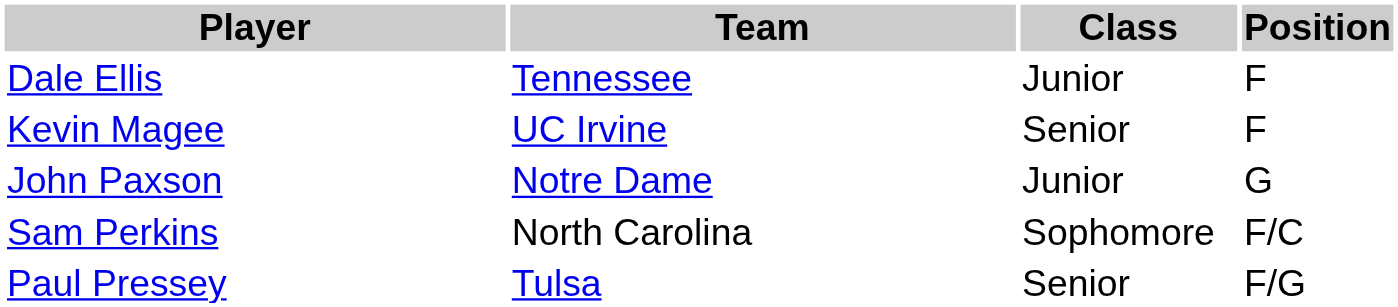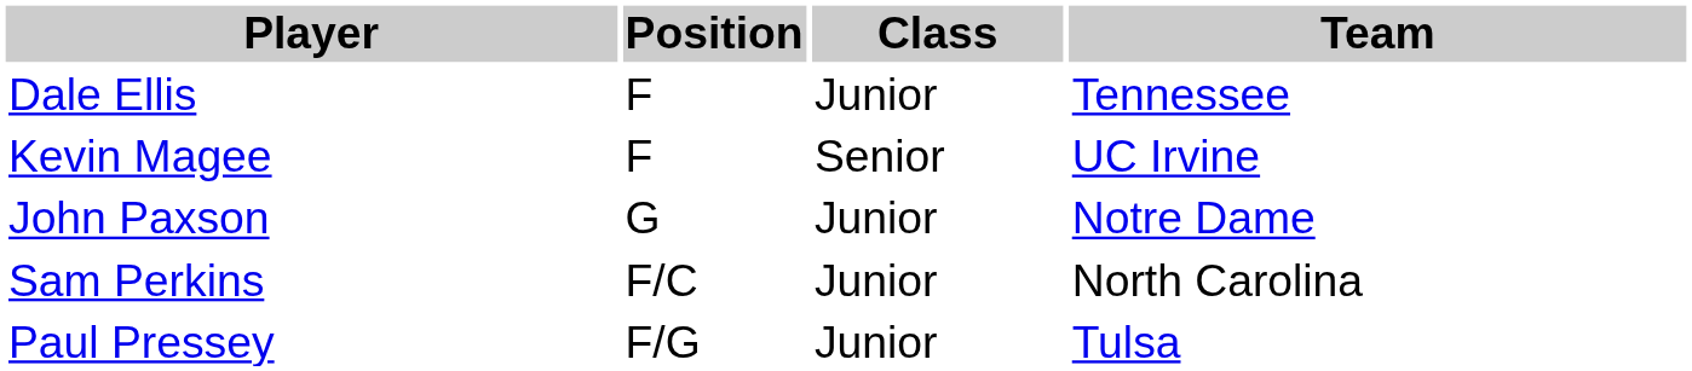columns swapped: Position <-> Team
Sam Perkins | Class: Sophomore -> Junior
Paul Pressey | Class: Senior -> Junior
